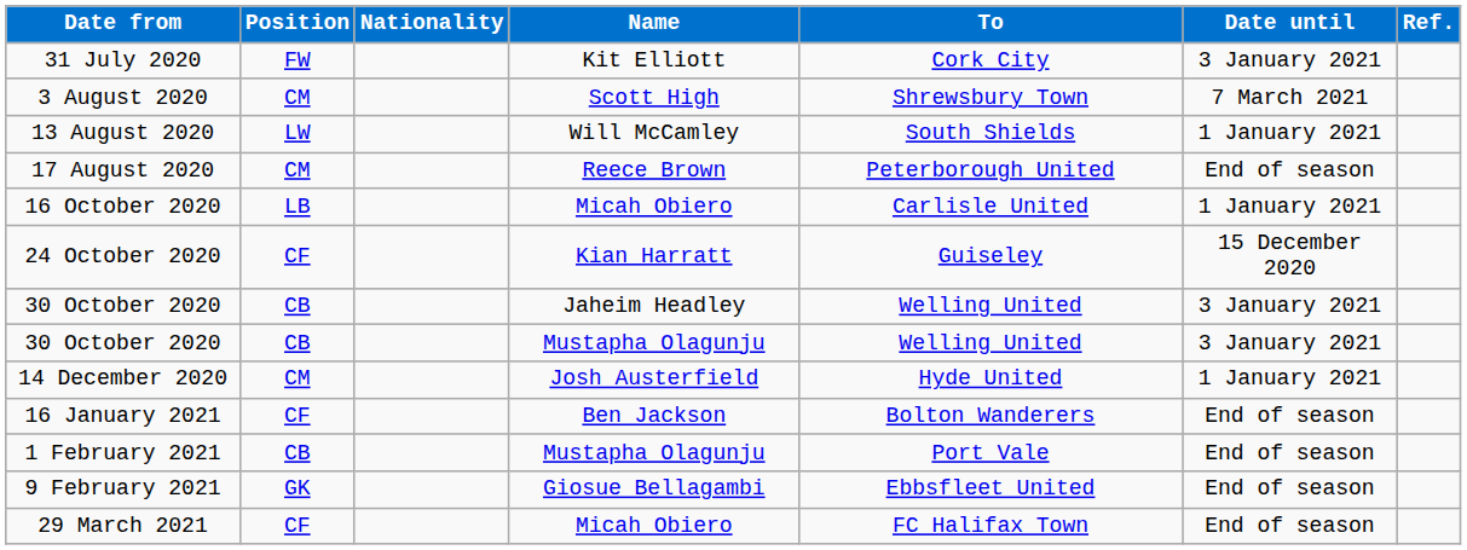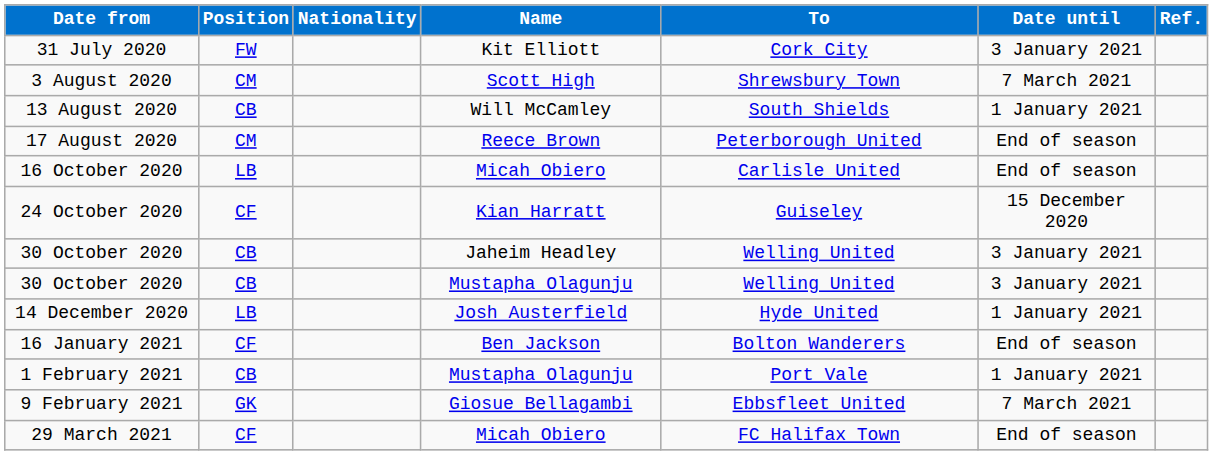13 August 2020 | Position: LW -> CB
16 October 2020 | Date until: 1 January 2021 -> End of season
14 December 2020 | Position: CM -> LB
1 February 2021 | Date until: End of season -> 1 January 2021
9 February 2021 | Date until: End of season -> 7 March 2021
